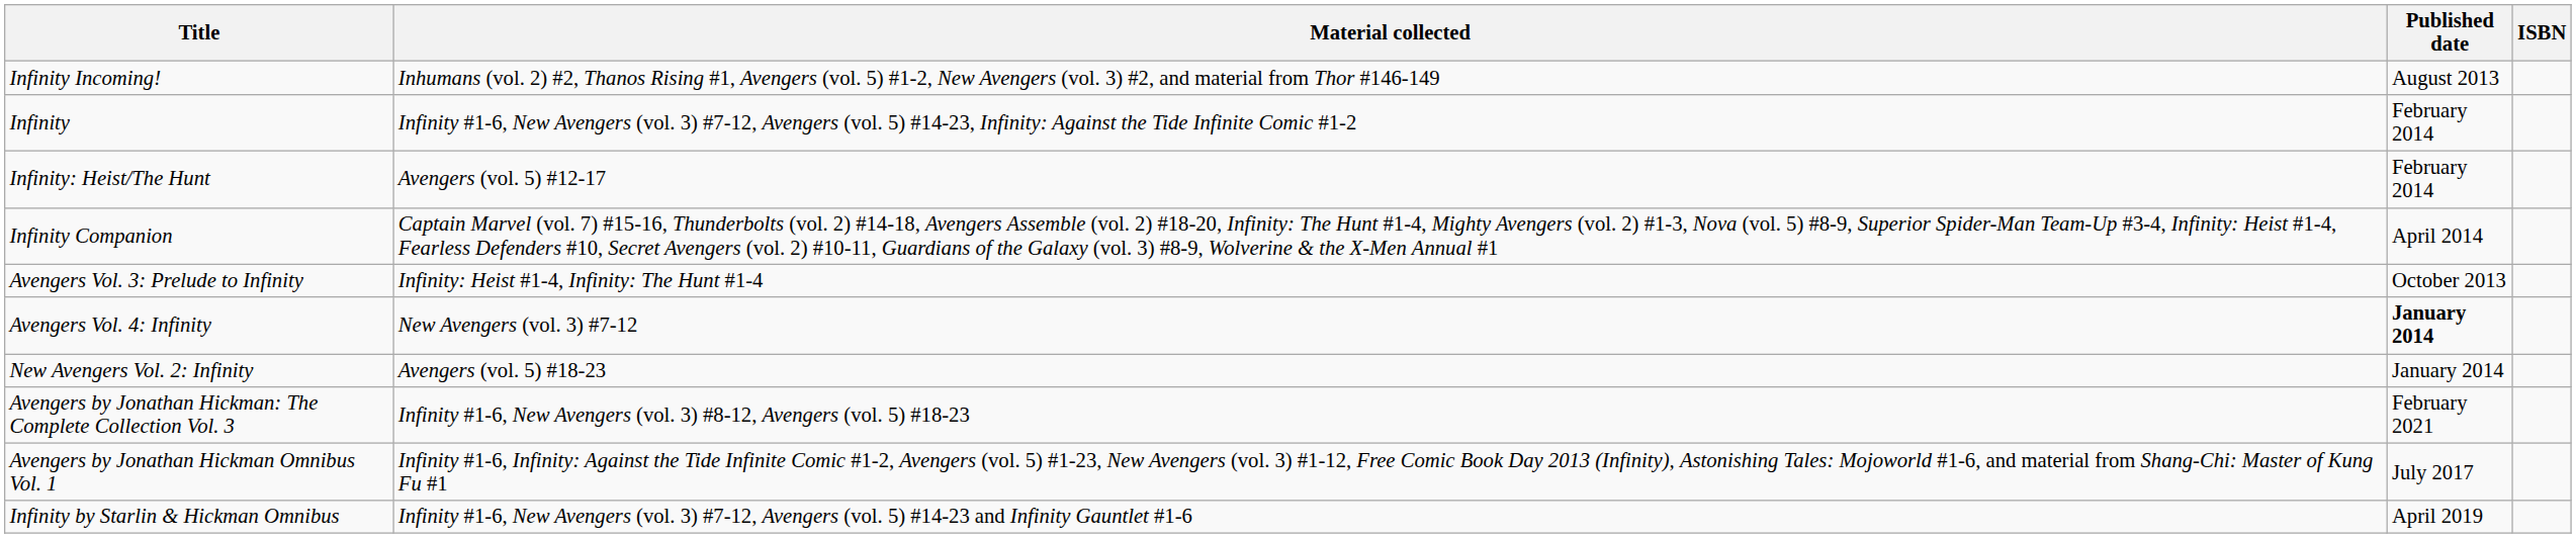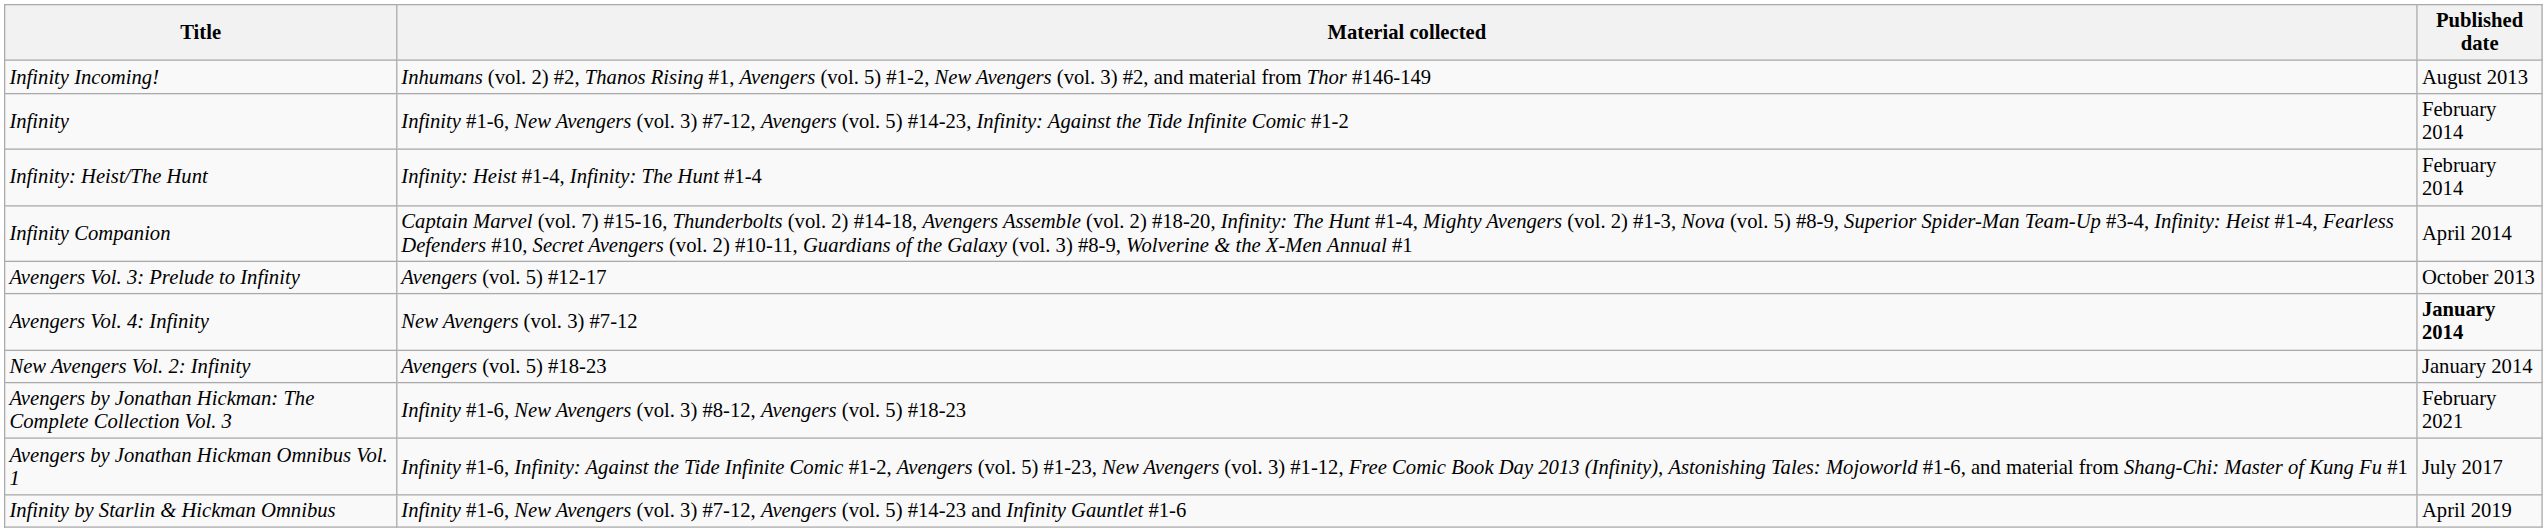- column: ISBN
Infinity: Heist/The Hunt | Material collected: Avengers (vol. 5) #12-17 -> Infinity: Heist #1-4, Infinity: The Hunt #1-4
Avengers Vol. 3: Prelude to Infinity | Material collected: Infinity: Heist #1-4, Infinity: The Hunt #1-4 -> Avengers (vol. 5) #12-17
